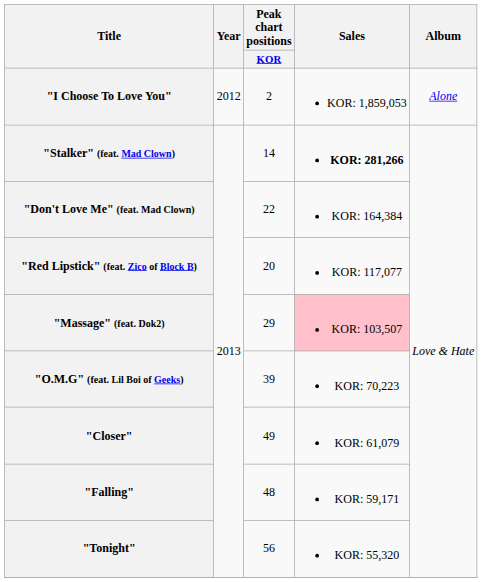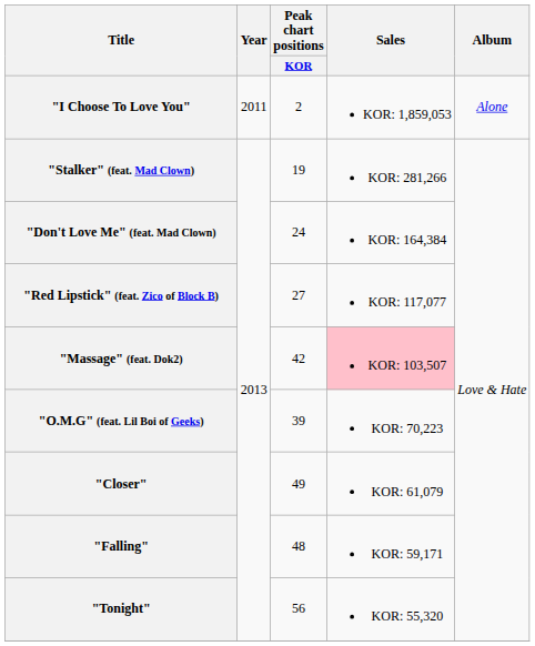"I Choose To Love You" | Year: 2012 -> 2011
"Stalker" (feat. Mad Clown) | Peak chart positions / KOR: 14 -> 19
"Stalker" (feat. Mad Clown) | Sales: bold -> normal
"Don't Love Me" (feat. Mad Clown) | Peak chart positions / KOR: 22 -> 24
"Red Lipstick" (feat. Zico of Block B) | Peak chart positions / KOR: 20 -> 27
"Massage" (feat. Dok2) | Peak chart positions / KOR: 29 -> 42
